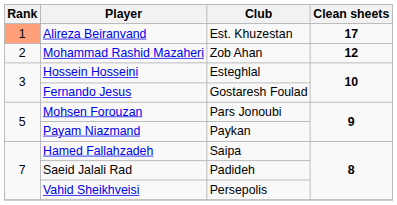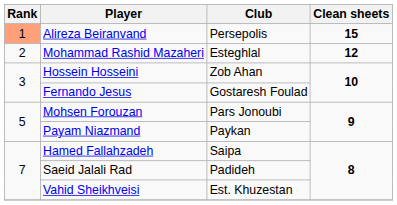Alireza Beiranvand | Club: Est. Khuzestan -> Persepolis
Alireza Beiranvand | Clean sheets: 17 -> 15
Mohammad Rashid Mazaheri | Club: Zob Ahan -> Esteghlal
Hossein Hosseini | Club: Esteghlal -> Zob Ahan
Vahid Sheikhveisi | Club: Persepolis -> Est. Khuzestan
